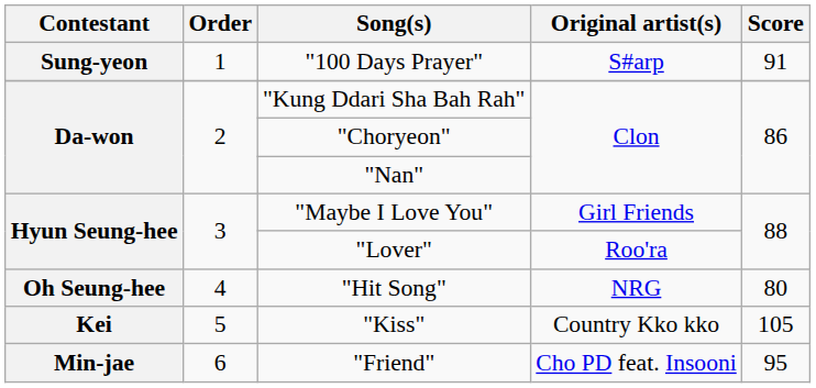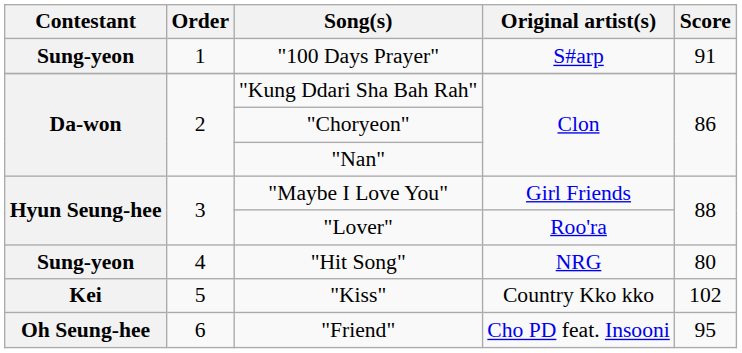"Hit Song" | Contestant: Oh Seung-hee -> Sung-yeon
"Kiss" | Score: 105 -> 102
"Friend" | Contestant: Min-jae -> Oh Seung-hee
